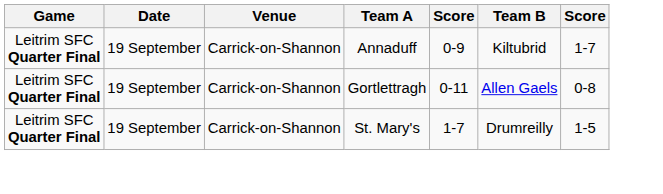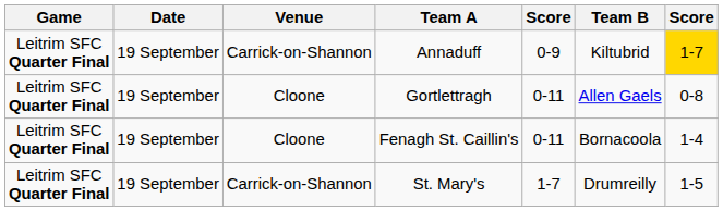Annaduff | column 7: no background -> gold background
Gortlettragh | Venue: Carrick-on-Shannon -> Cloone
+ row: Leitrim SFC Quarter Final | 19 September | Cloone | Fenagh St. Caillin's | 0-11 | Bornacoola | 1-4
